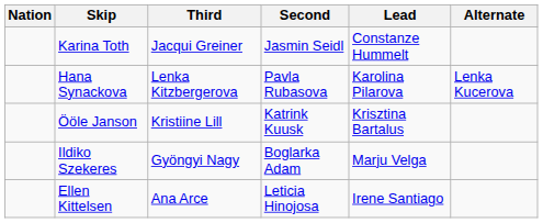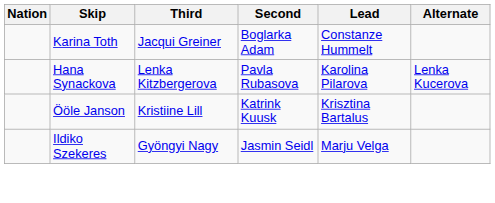Karina Toth | Second: Jasmin Seidl -> Boglarka Adam
Ildiko Szekeres | Second: Boglarka Adam -> Jasmin Seidl
- row: Ellen Kittelsen | Ana Arce | Leticia Hinojosa | Irene Santiago
